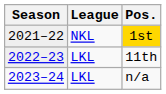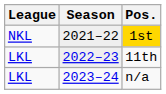columns swapped: Season <-> League
